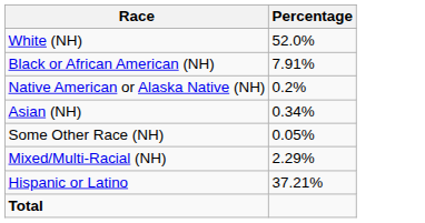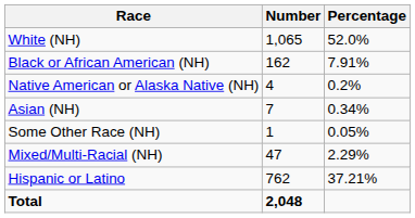+ column: Number | 1,065 | 162 | 4 | 7 | 1 | 47 | 762 | 2,048
